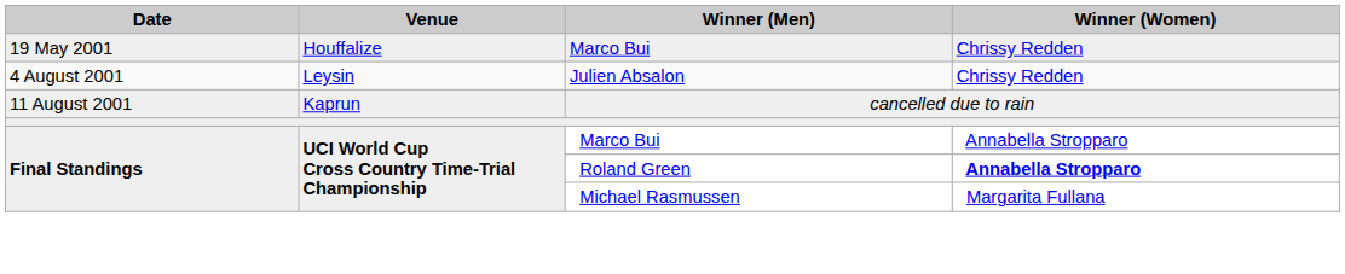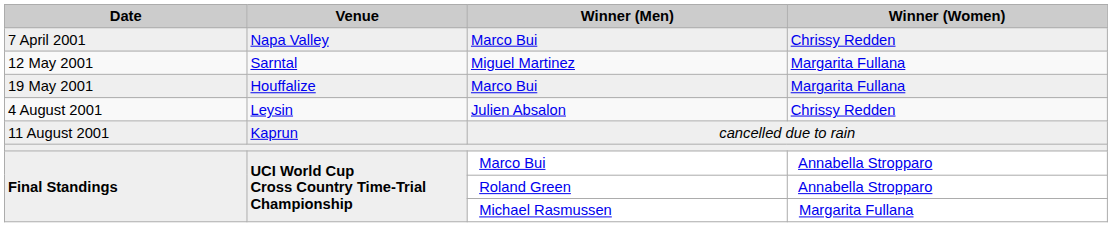+ row: 7 April 2001 | Napa Valley | Marco Bui | Chrissy Redden
+ row: 12 May 2001 | Sarntal | Miguel Martinez | Margarita Fullana
19 May 2001 | Winner (Women): Chrissy Redden -> Margarita Fullana
Final Standings / Roland Green | Winner (Women): bold -> normal
